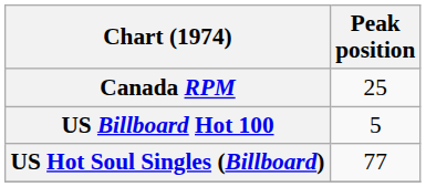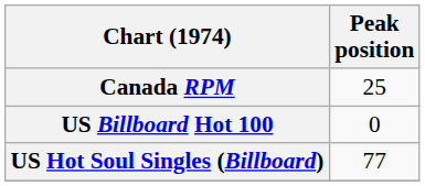US Billboard Hot 100 | Peak position: 5 -> 0
